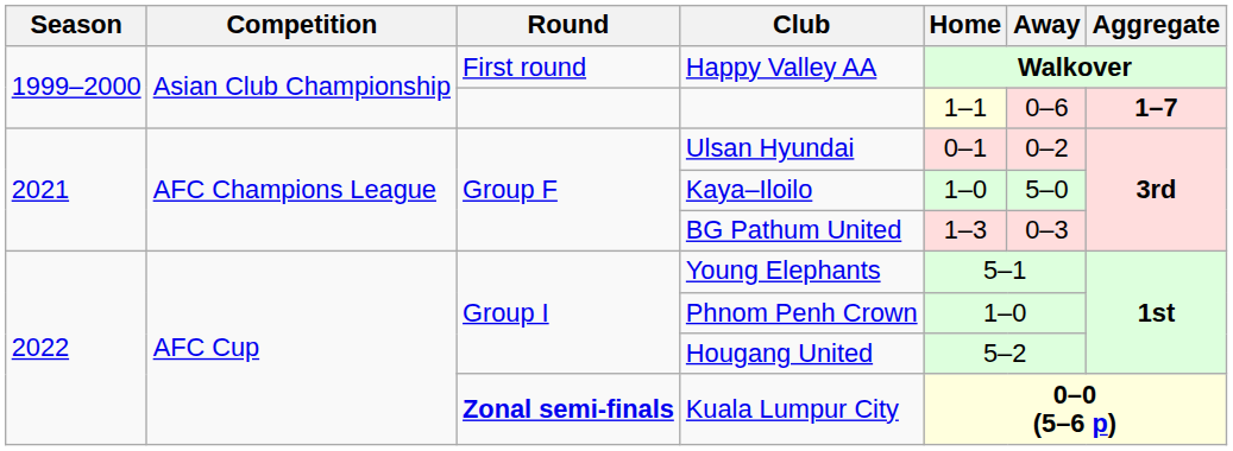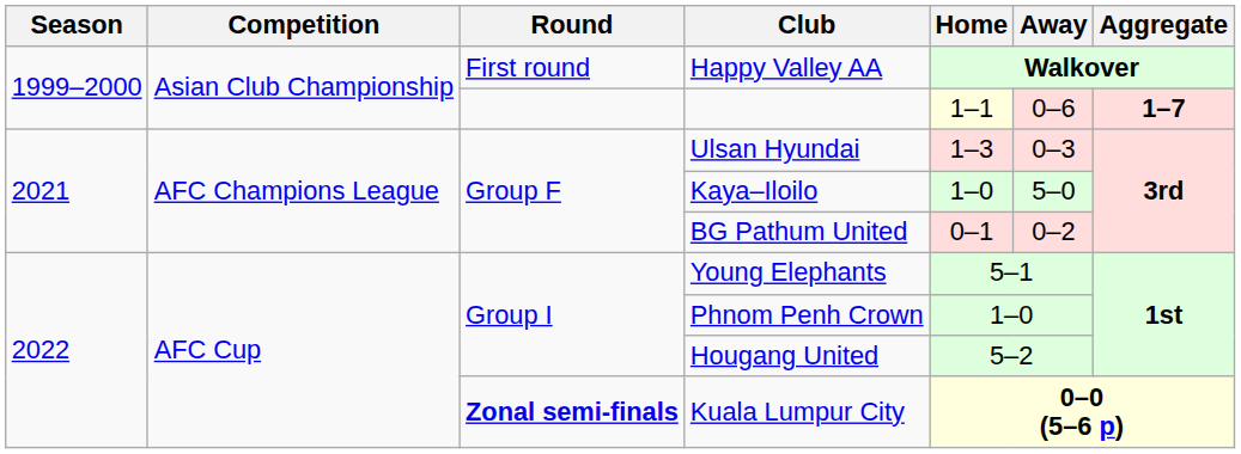Ulsan Hyundai | Home: 0–1 -> 1–3
Ulsan Hyundai | Away: 0–2 -> 0–3
BG Pathum United | Home: 1–3 -> 0–1
BG Pathum United | Away: 0–3 -> 0–2
